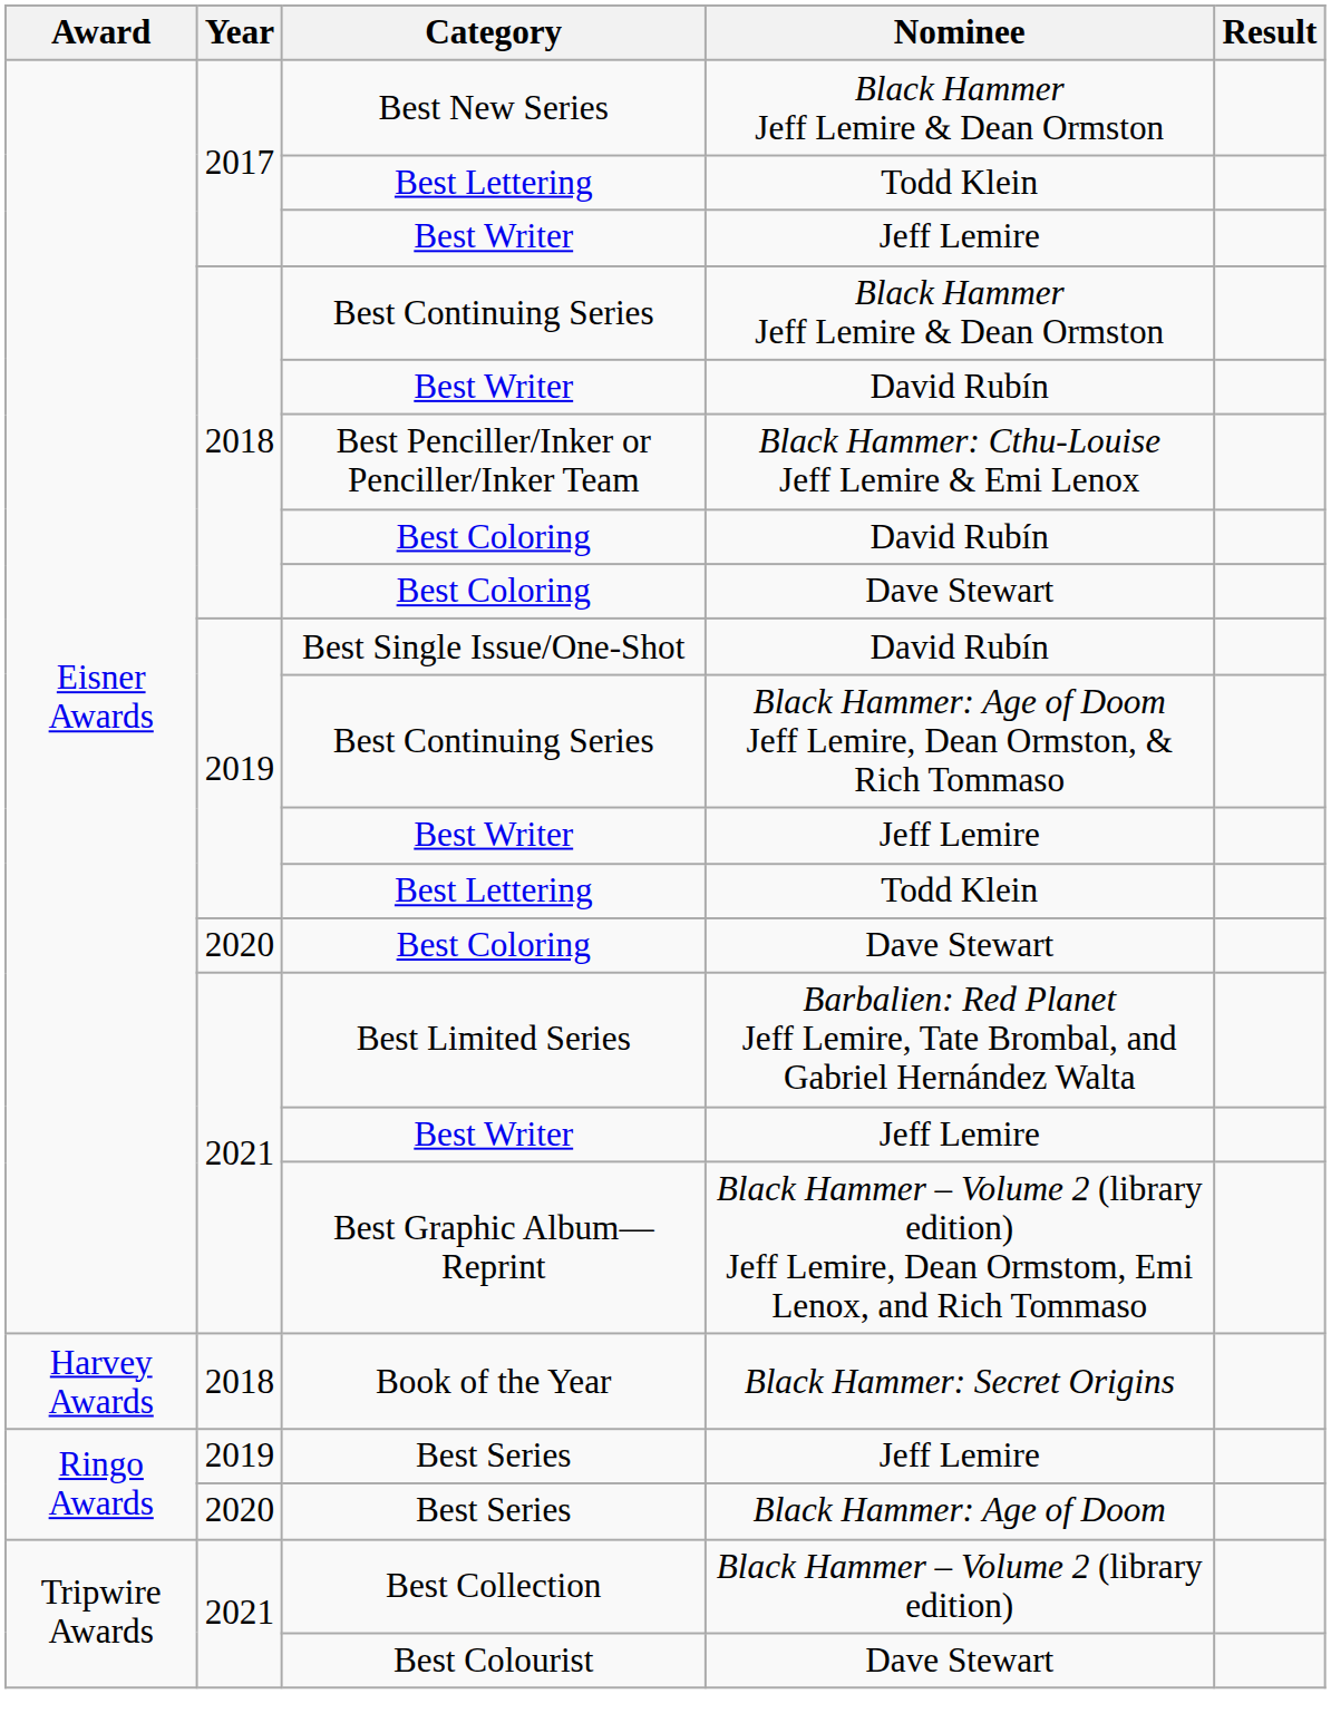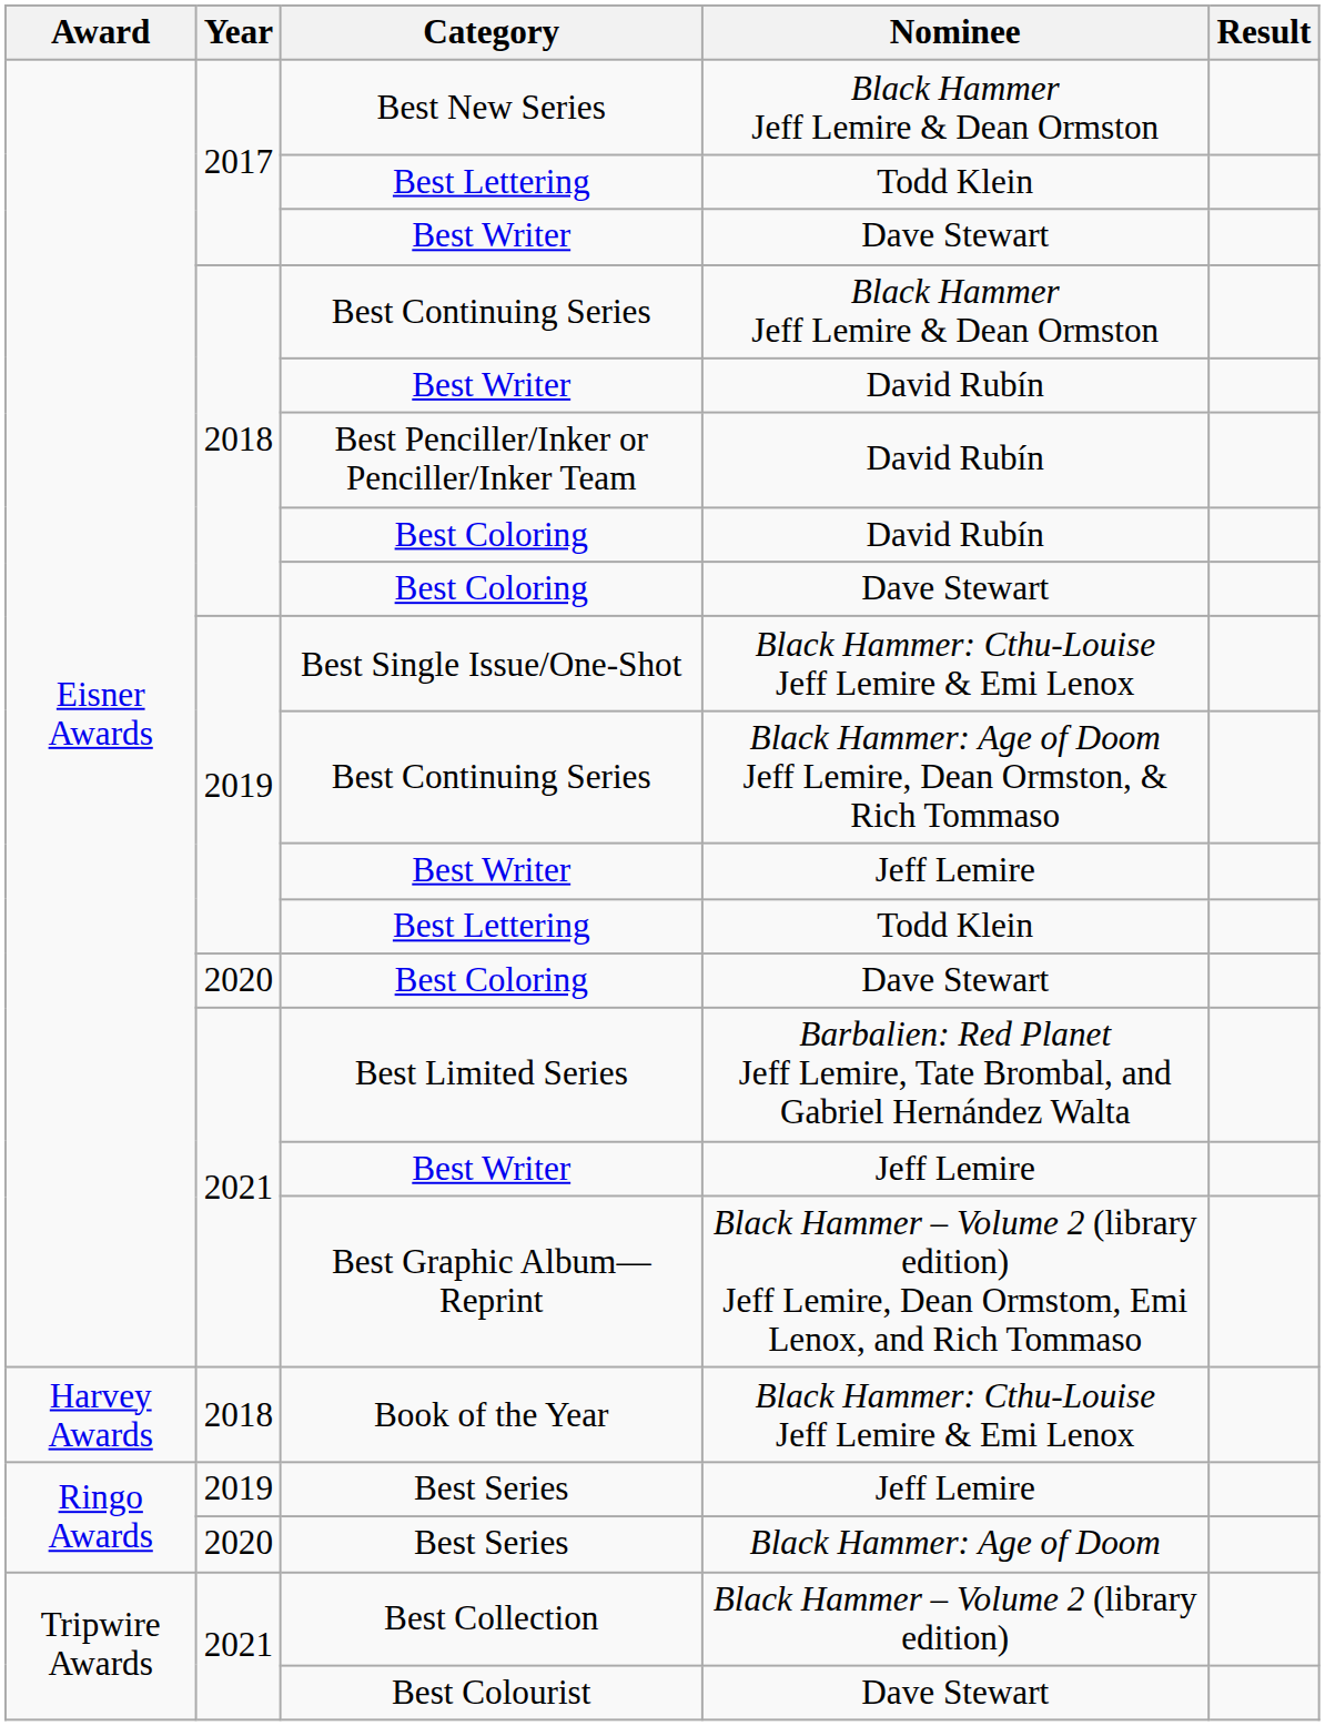2017 / Best Writer | Nominee: Jeff Lemire -> Dave Stewart
Best Penciller/Inker or Penciller/Inker Team | Nominee: Black Hammer: Cthu-Louise Jeff Lemire & Emi Lenox -> David Rubín
Best Single Issue/One-Shot | Nominee: David Rubín -> Black Hammer: Cthu-Louise Jeff Lemire & Emi Lenox
Book of the Year | Nominee: Black Hammer: Secret Origins -> Black Hammer: Cthu-Louise Jeff Lemire & Emi Lenox
